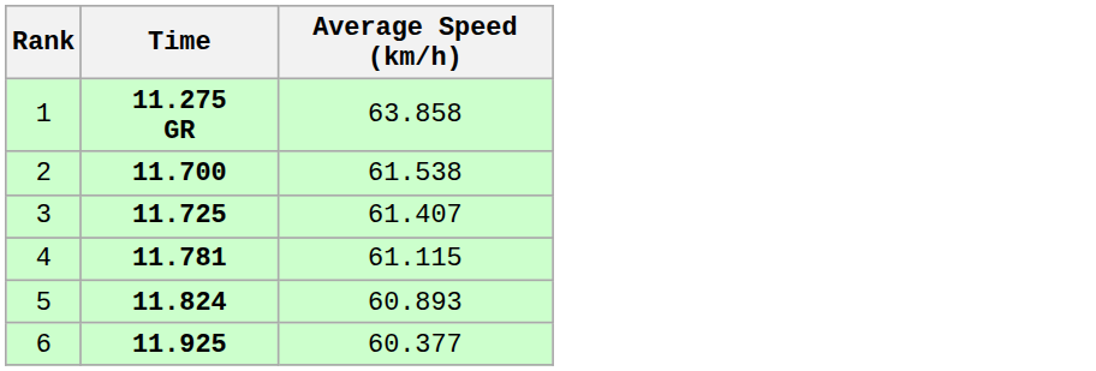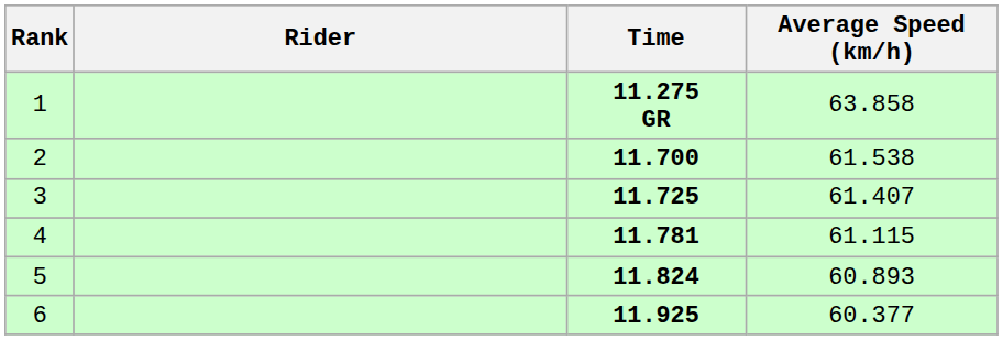+ column: Rider
